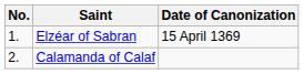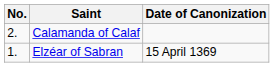rows swapped: Elzéar of Sabran <-> Calamanda of Calaf
